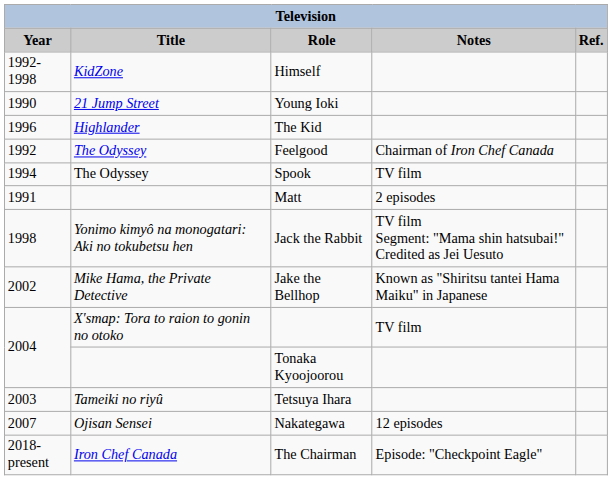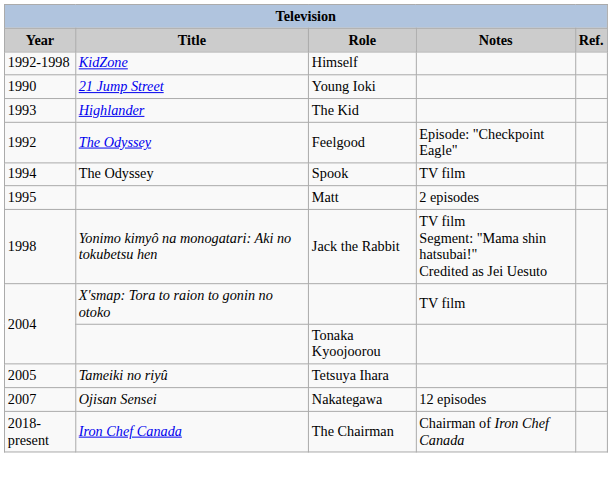The Kid | Year: 1996 -> 1993
Feelgood | Notes: Chairman of Iron Chef Canada -> Episode: "Checkpoint Eagle"
Matt | Year: 1991 -> 1995
- row: 2002 | Mike Hama, the Private Detective | Jake the Bellhop | Known as "Shiritsu tantei Hama Maiku" in Japanese
Tetsuya Ihara | Year: 2003 -> 2005
The Chairman | Notes: Episode: "Checkpoint Eagle" -> Chairman of Iron Chef Canada
